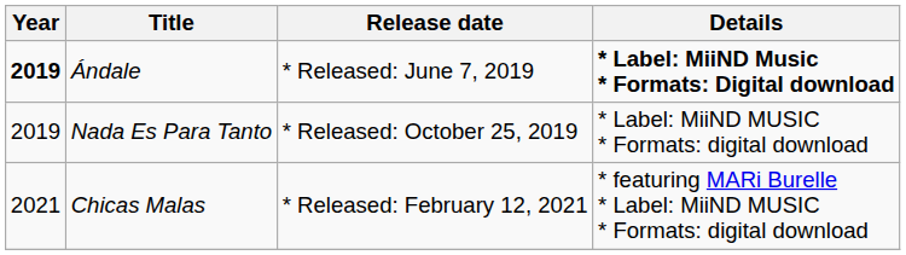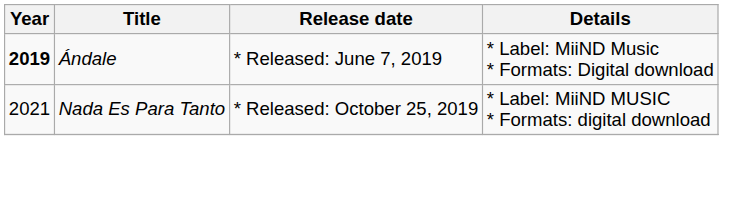Ándale | Details: bold -> normal
Nada Es Para Tanto | Year: 2019 -> 2021
- row: 2021 | Chicas Malas | * Released: February 12, 2021 | * featuring MARi Burelle * Label: MiiND MUSIC * Formats: digital download
